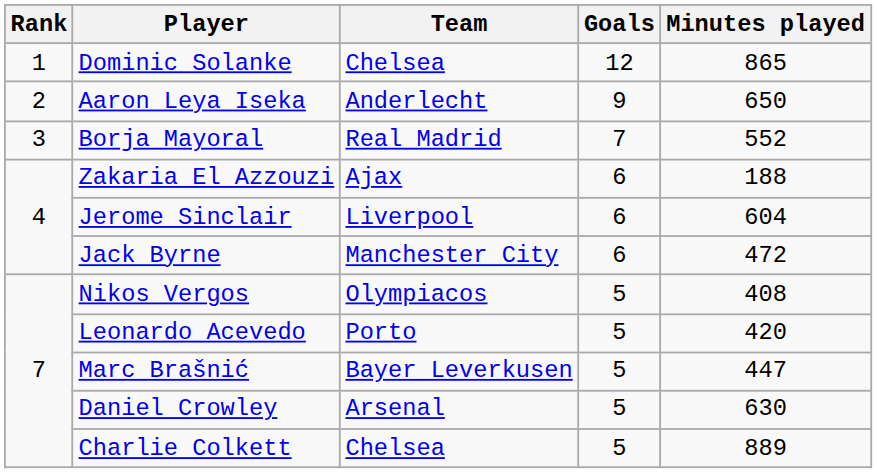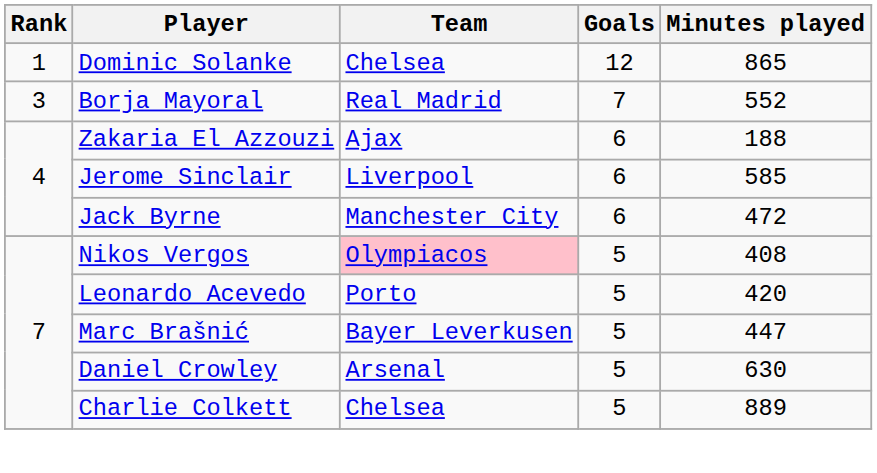- row: 2 | Aaron Leya Iseka | Anderlecht | 9 | 650
Jerome Sinclair | Minutes played: 604 -> 585
Nikos Vergos | Team: no background -> pink background
